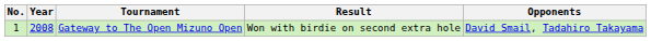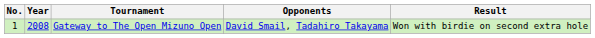columns swapped: Opponents <-> Result
